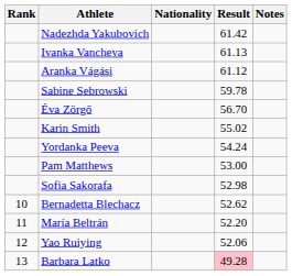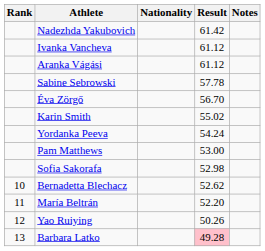Ivanka Vancheva | Result: 61.13 -> 61.12
Sabine Sebrowski | Result: 59.78 -> 57.78
Yao Ruiying | Result: 52.06 -> 50.26
